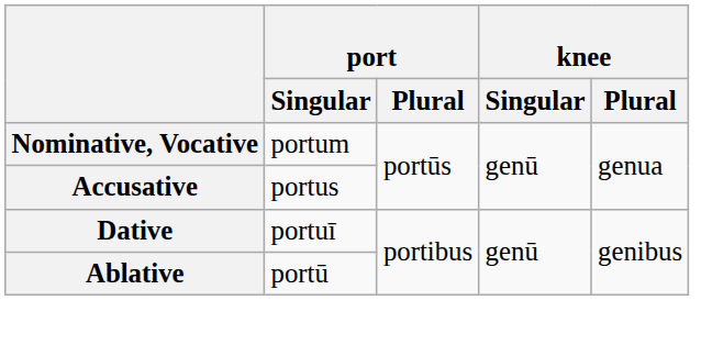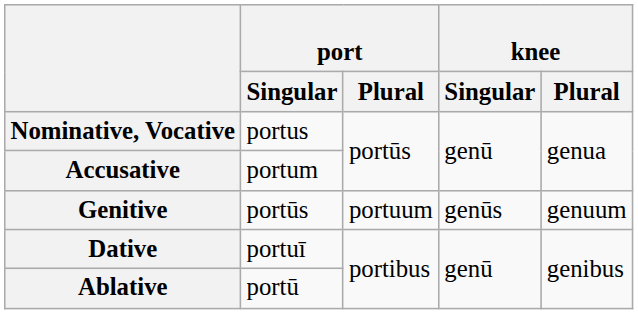Nominative, Vocative | port / Singular: portum -> portus
Accusative | port / Singular: portus -> portum
+ row: Genitive | portūs | portuum | genūs | genuum
